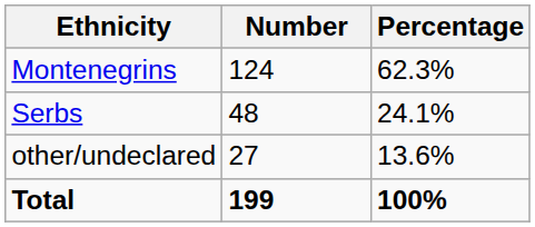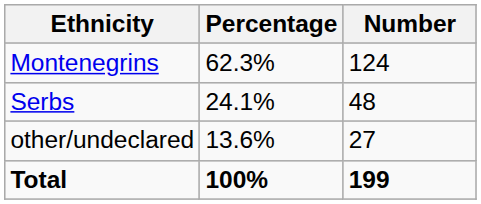columns swapped: Number <-> Percentage
